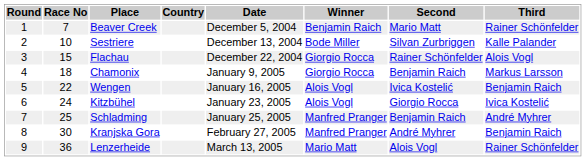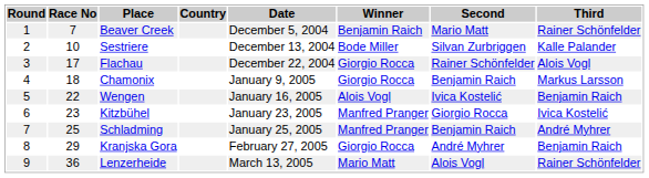Flachau | Race No: 15 -> 17
Kitzbühel | Race No: 24 -> 23
Kitzbühel | Winner: Alois Vogl -> Manfred Pranger
Kranjska Gora | Race No: 30 -> 29
Kranjska Gora | Winner: Manfred Pranger -> Giorgio Rocca
